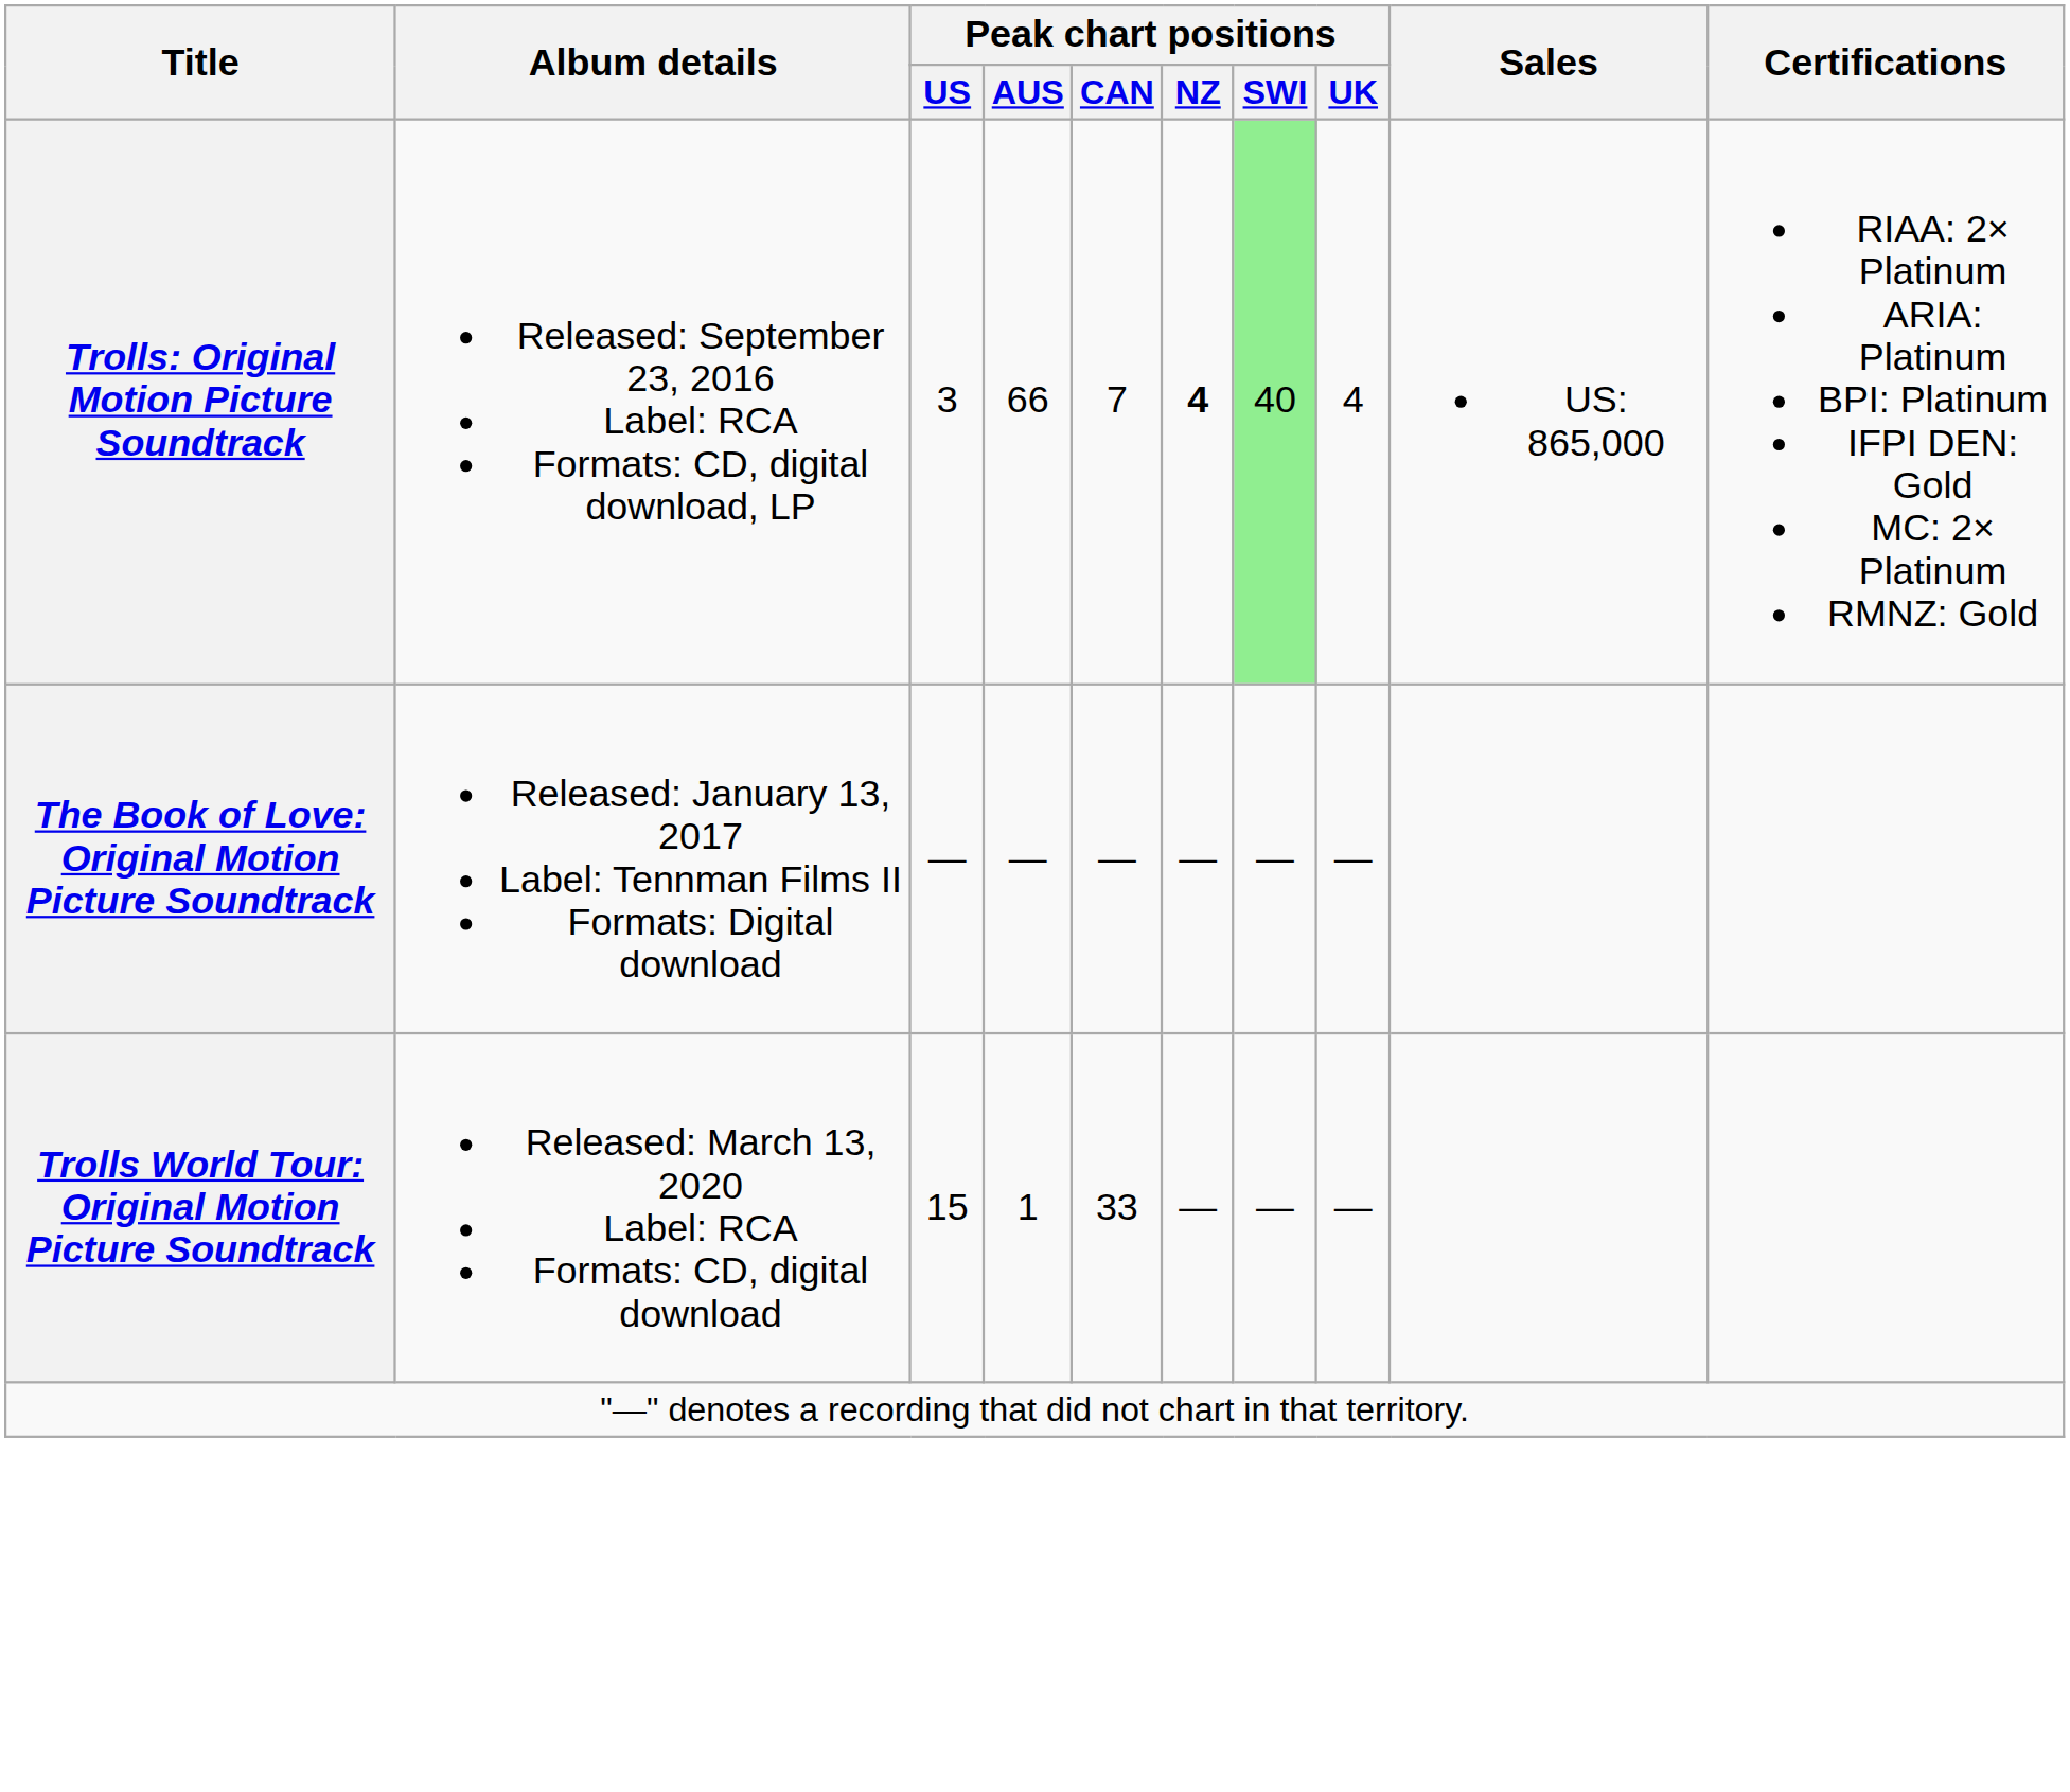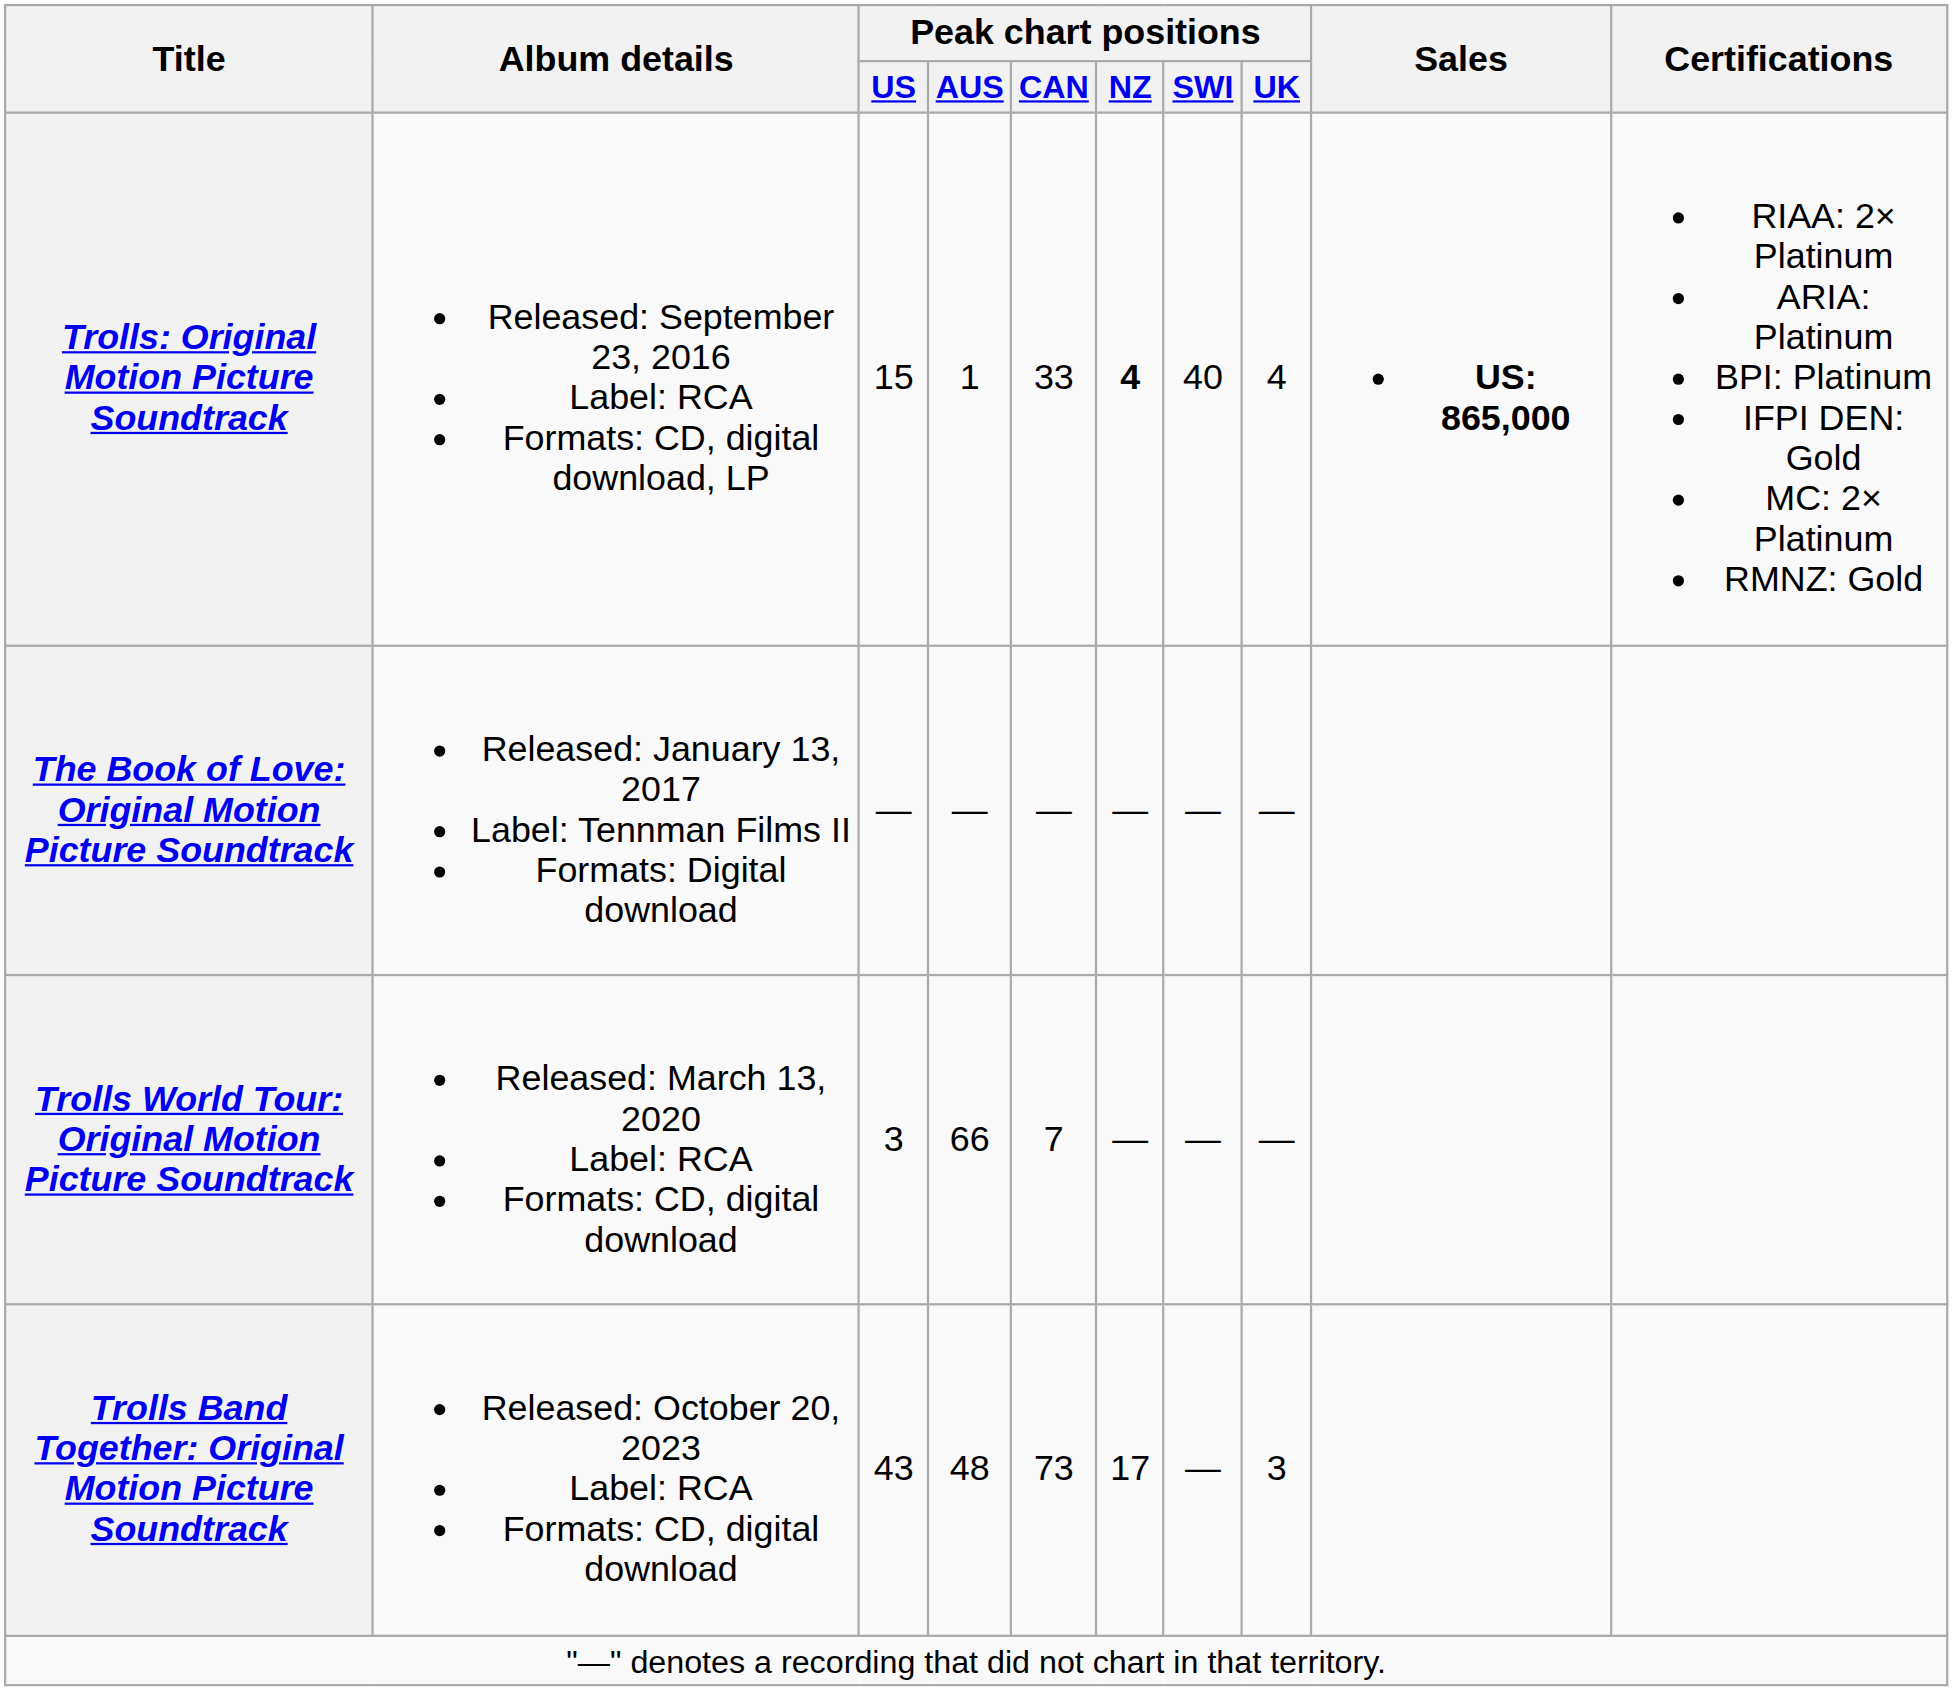Trolls: Original Motion Picture Soundtrack | Peak chart positions / US: 3 -> 15
Trolls: Original Motion Picture Soundtrack | Peak chart positions / AUS: 66 -> 1
Trolls: Original Motion Picture Soundtrack | Peak chart positions / CAN: 7 -> 33
Trolls: Original Motion Picture Soundtrack | Peak chart positions / SWI: lightgreen background -> no background
Trolls: Original Motion Picture Soundtrack | Sales: normal -> bold
Trolls World Tour: Original Motion Picture Soundtrack | Peak chart positions / US: 15 -> 3
Trolls World Tour: Original Motion Picture Soundtrack | Peak chart positions / AUS: 1 -> 66
Trolls World Tour: Original Motion Picture Soundtrack | Peak chart positions / CAN: 33 -> 7
+ row: Trolls Band Together: Original Motion Picture Soundtrack | Released: October 20, 2023 Label: RCA Formats: CD, digital download | 43 | 48 | 73 | 17 | — | 3
